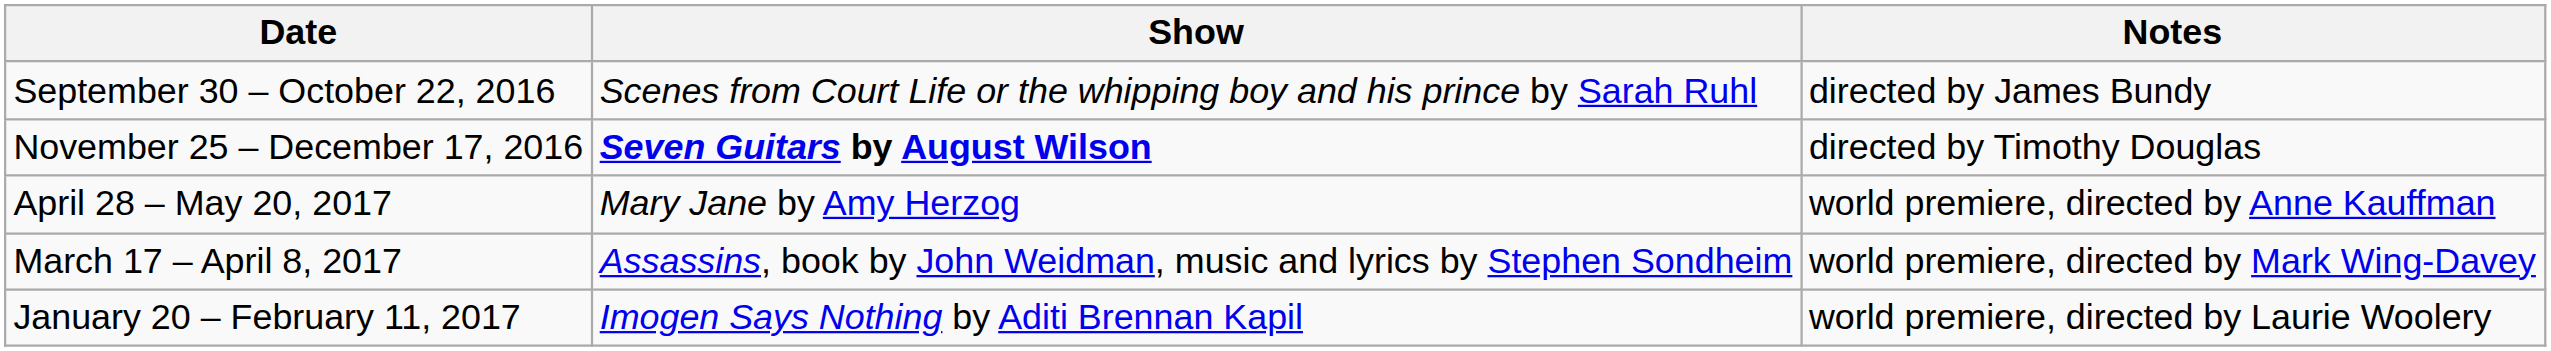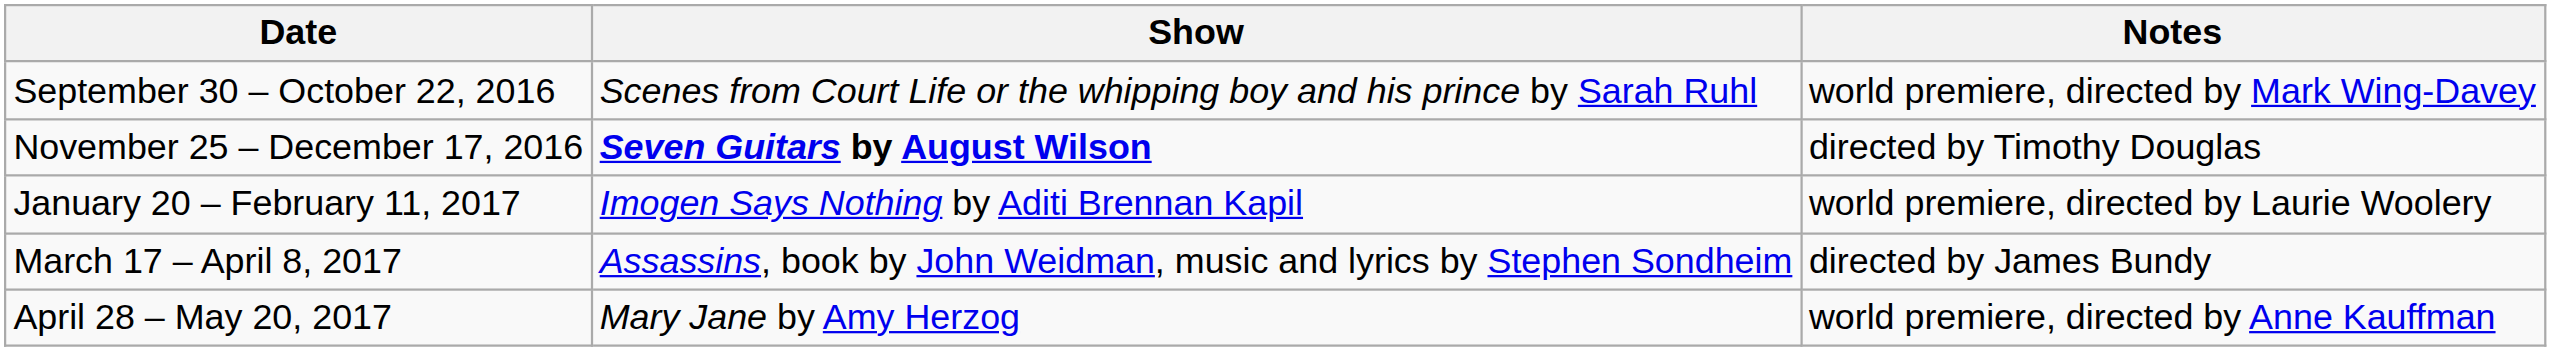September 30 – October 22, 2016 | Notes: directed by James Bundy -> world premiere, directed by Mark Wing-Davey
rows swapped: January 20 – February 11, 2017 <-> April 28 – May 20, 2017
March 17 – April 8, 2017 | Notes: world premiere, directed by Mark Wing-Davey -> directed by James Bundy
